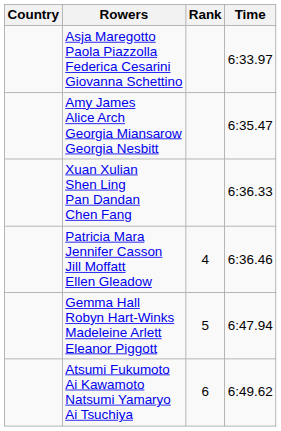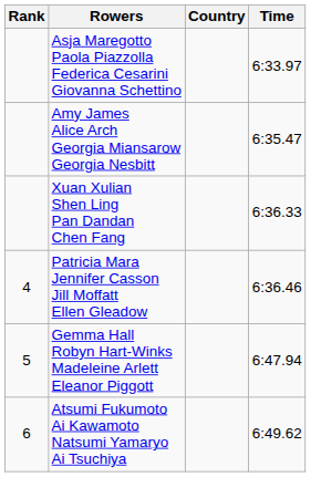columns swapped: Rank <-> Country
